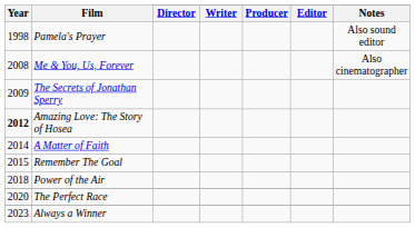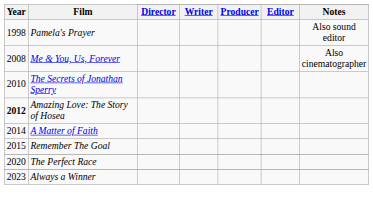The Secrets of Jonathan Sperry | Year: 2009 -> 2010
- row: 2018 | Power of the Air
